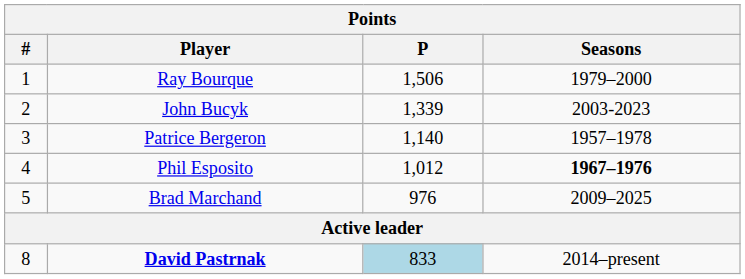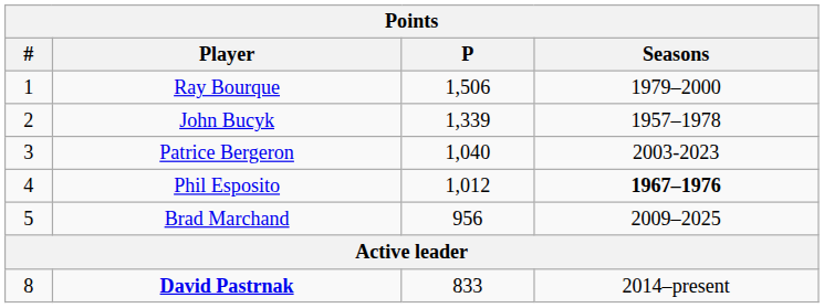John Bucyk | Seasons: 2003-2023 -> 1957–1978
Patrice Bergeron | P: 1,140 -> 1,040
Patrice Bergeron | Seasons: 1957–1978 -> 2003-2023
Brad Marchand | P: 976 -> 956
David Pastrnak | P: lightblue background -> no background
